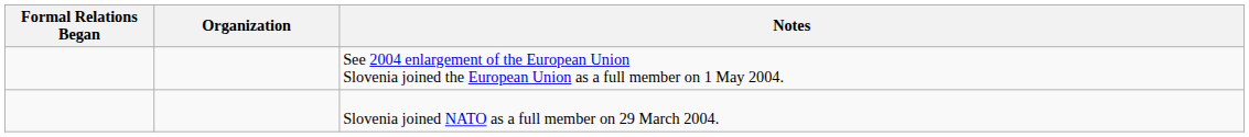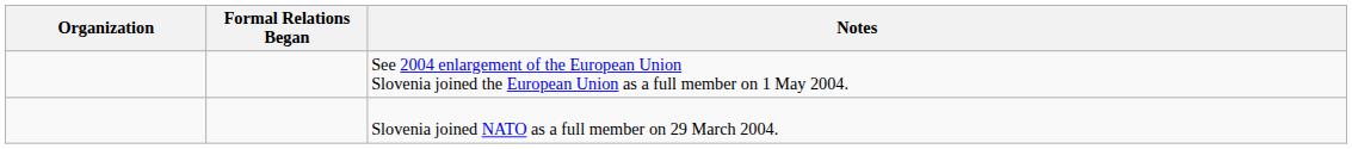columns swapped: Organization <-> Formal Relations Began
